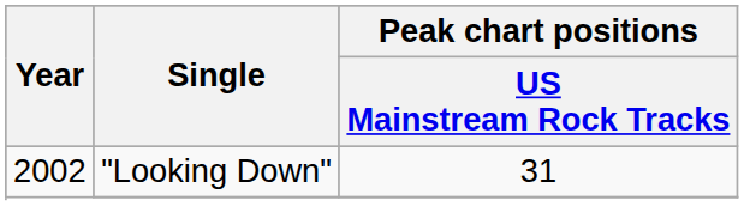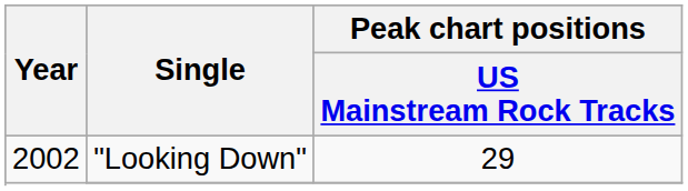"Looking Down" | Peak chart positions / US Mainstream Rock Tracks: 31 -> 29
